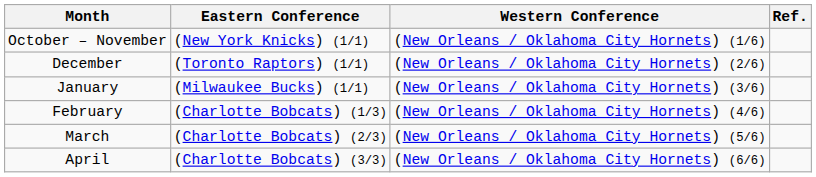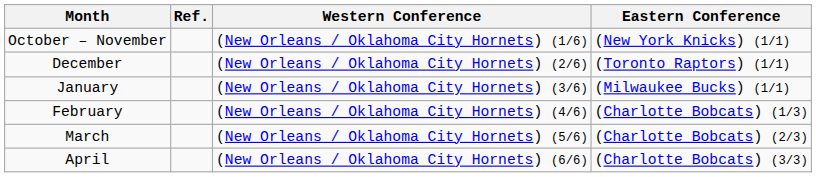columns swapped: Eastern Conference <-> Ref.
